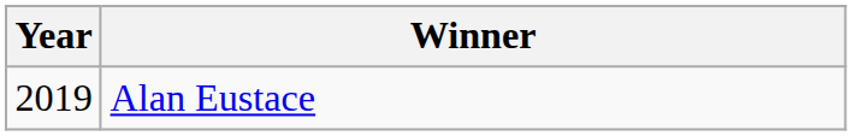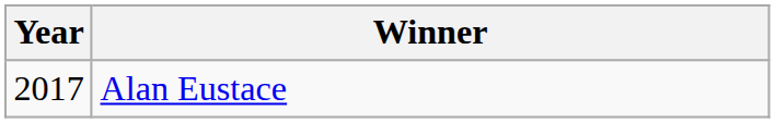Alan Eustace | Year: 2019 -> 2017
